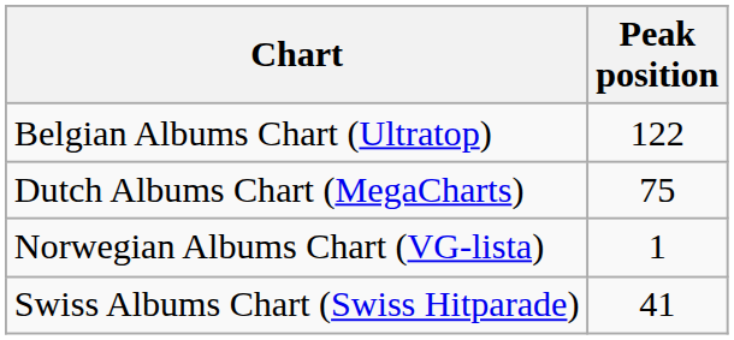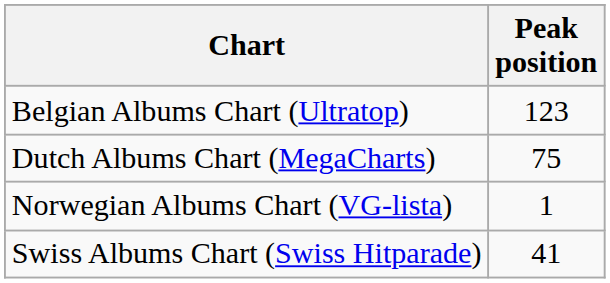Belgian Albums Chart (Ultratop) | Peak position: 122 -> 123
